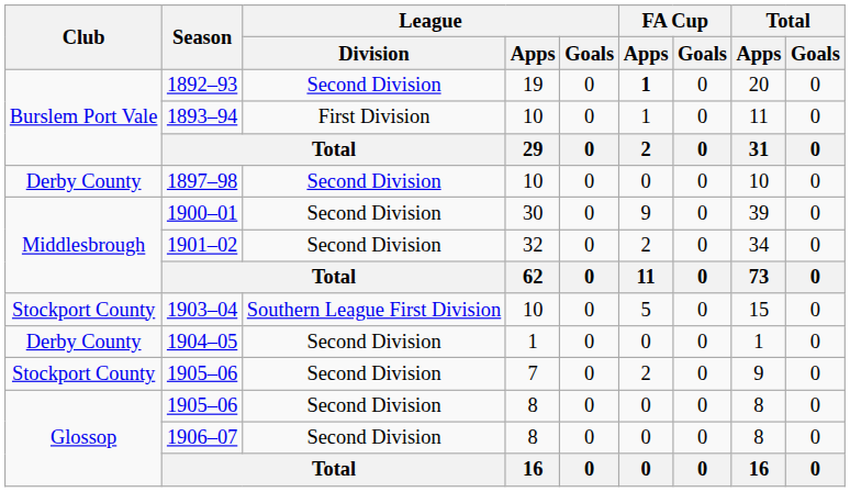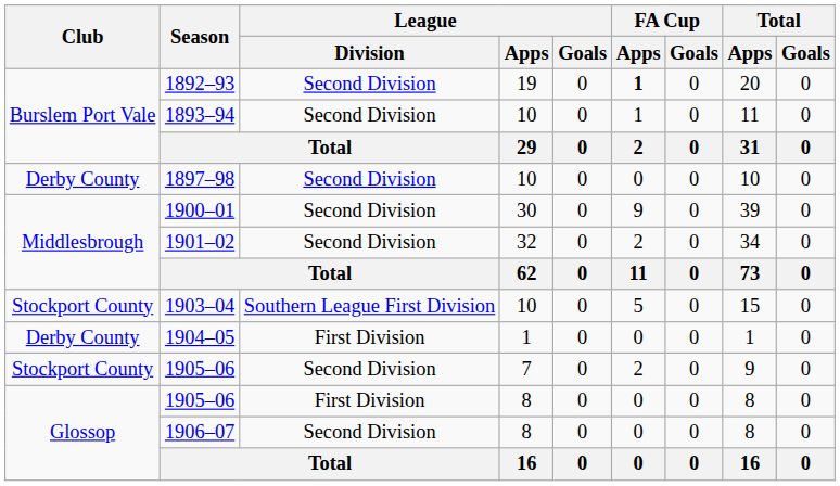1893–94 | League / Division: First Division -> Second Division
1904–05 | League / Division: Second Division -> First Division
1905–06 / 8 | League / Division: Second Division -> First Division
